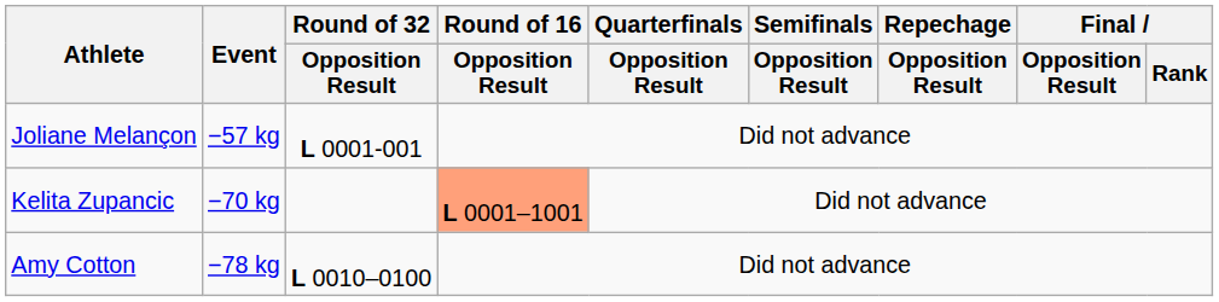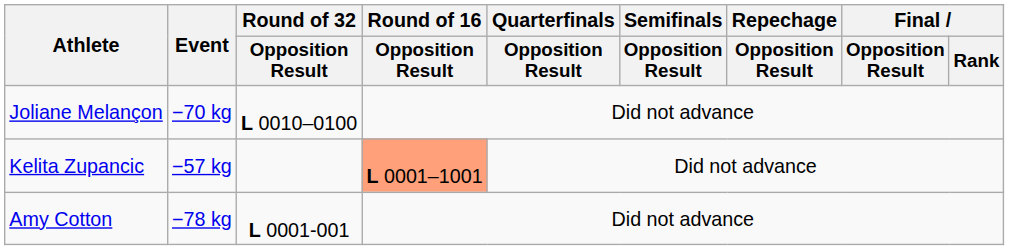Joliane Melançon | Event: −57 kg -> −70 kg
Joliane Melançon | Round of 32 / Opposition Result: L 0001-001 -> L 0010–0100
Kelita Zupancic | Event: −70 kg -> −57 kg
Amy Cotton | Round of 32 / Opposition Result: L 0010–0100 -> L 0001-001
